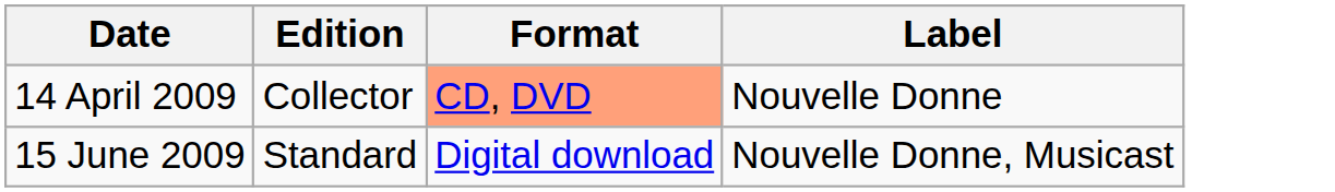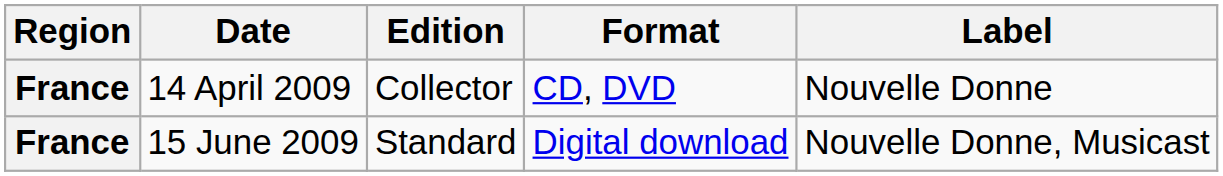+ column: Region | France | France
14 April 2009 | Format: lightsalmon background -> no background
